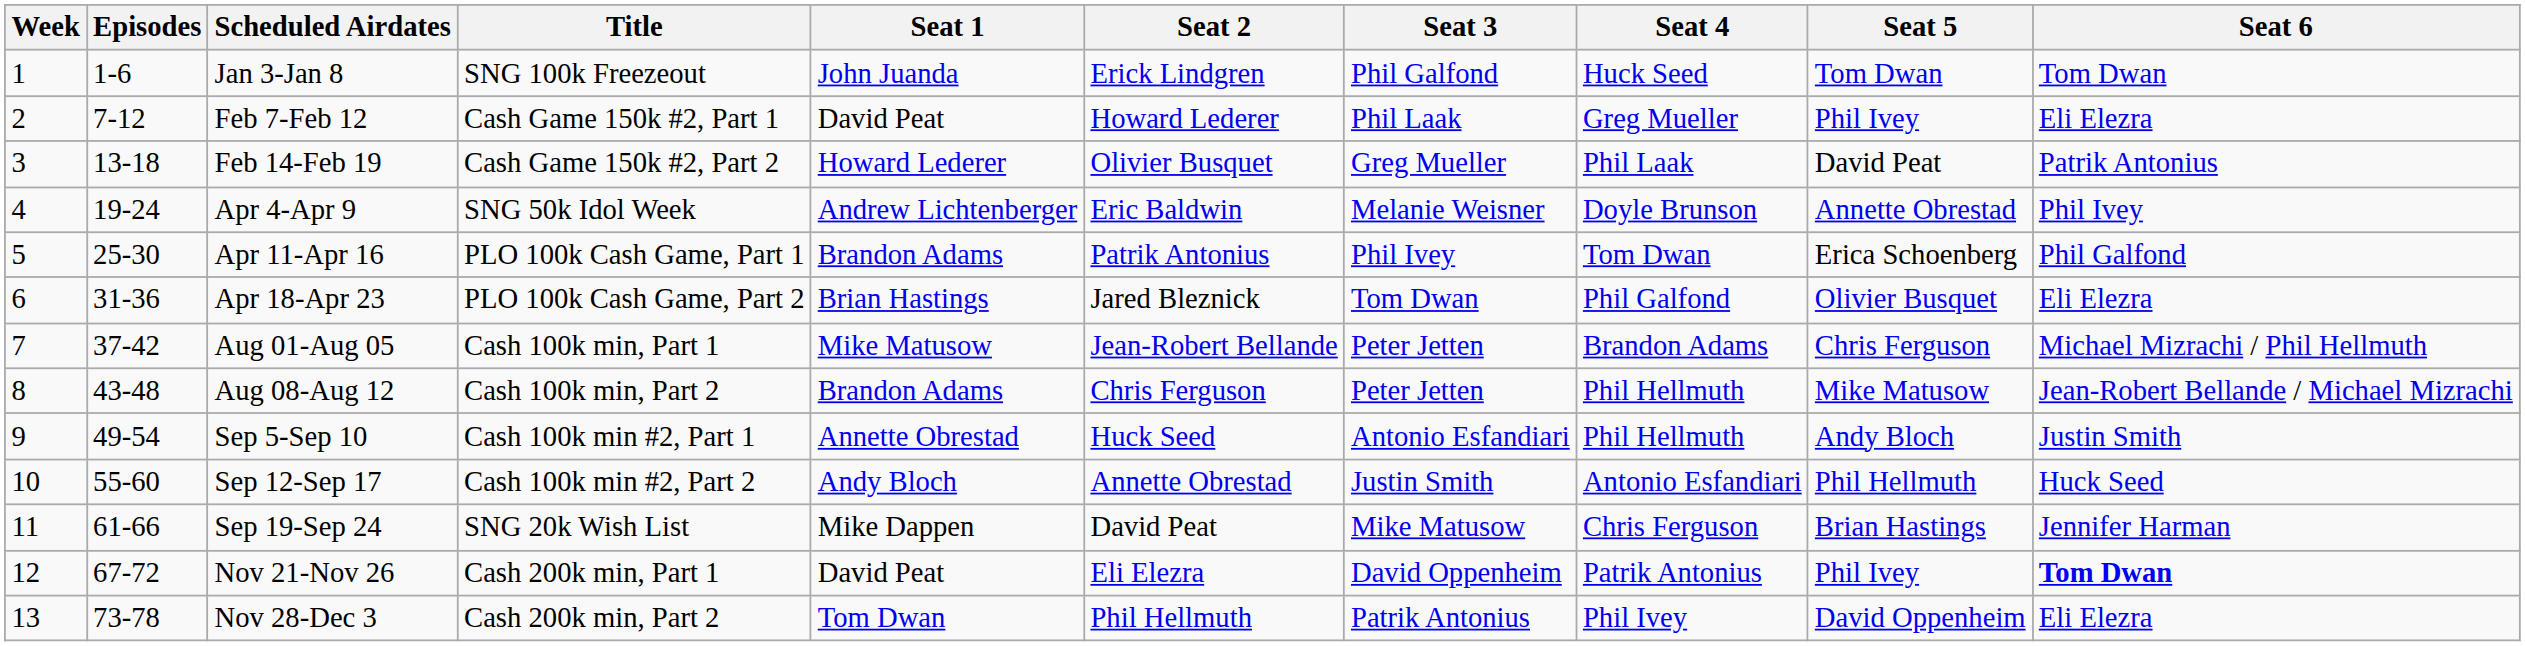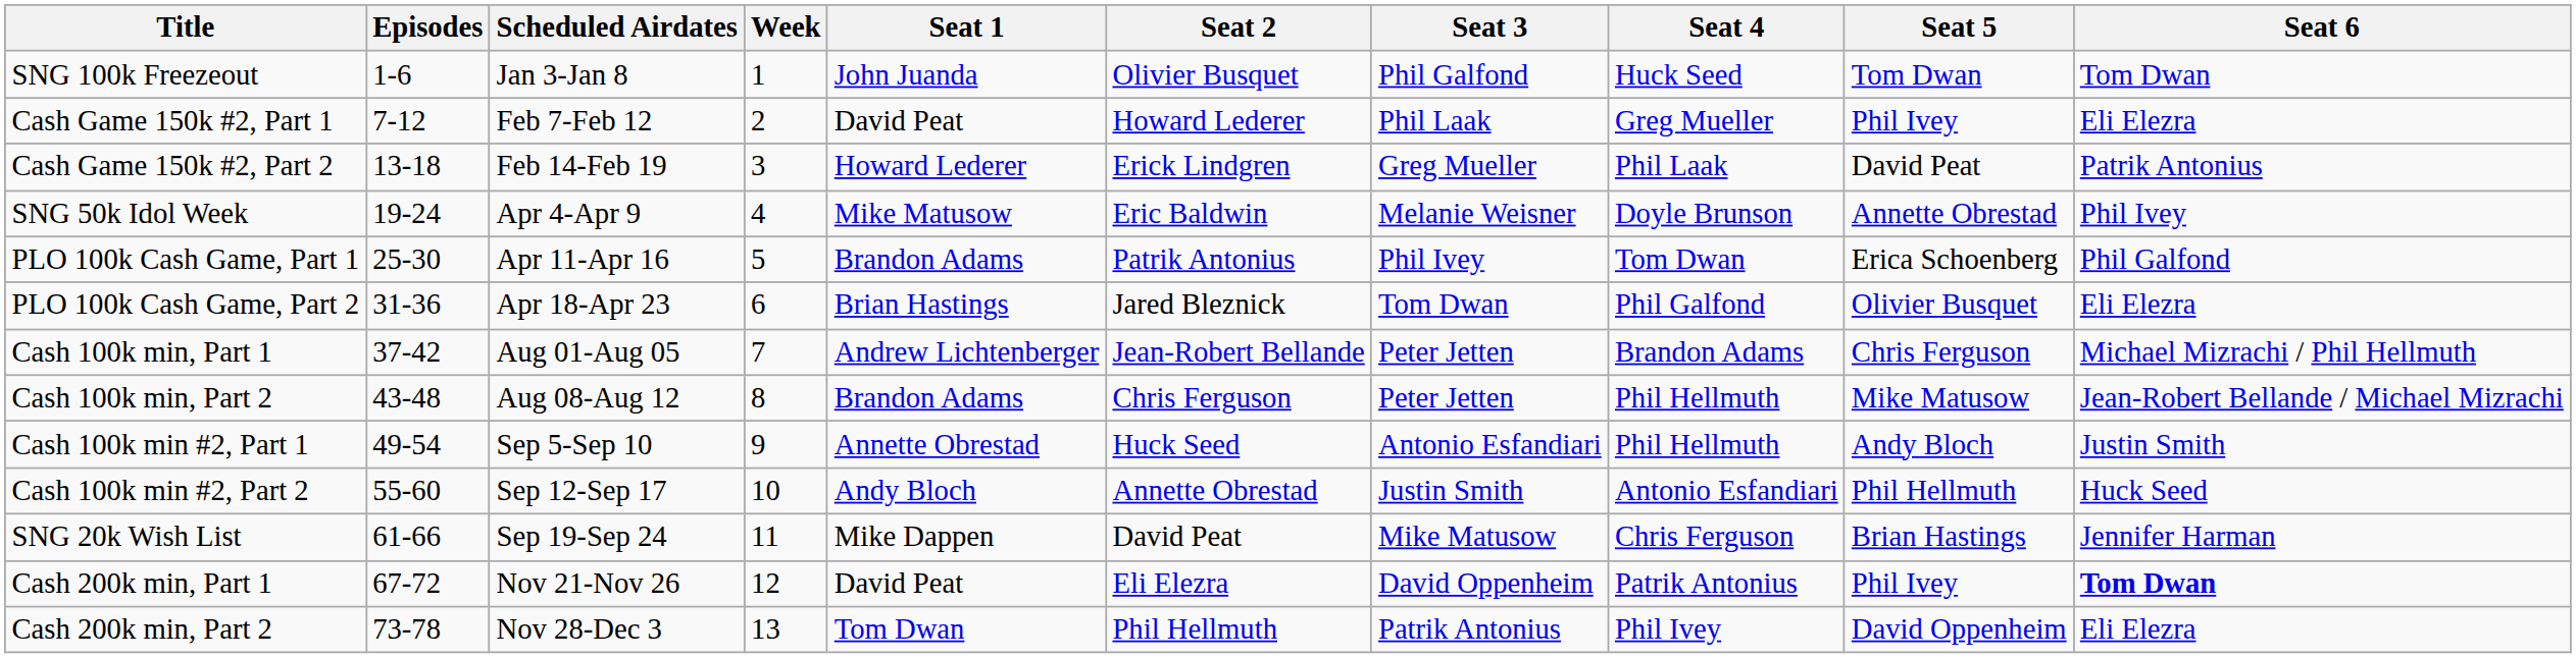columns swapped: Week <-> Title
Jan 3-Jan 8 | Seat 2: Erick Lindgren -> Olivier Busquet
Feb 14-Feb 19 | Seat 2: Olivier Busquet -> Erick Lindgren
Apr 4-Apr 9 | Seat 1: Andrew Lichtenberger -> Mike Matusow
Aug 01-Aug 05 | Seat 1: Mike Matusow -> Andrew Lichtenberger
